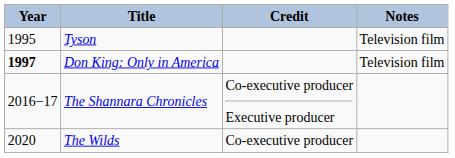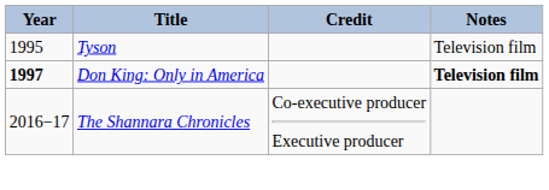Don King: Only in America | Notes: normal -> bold
- row: 2020 | The Wilds | Co-executive producer
